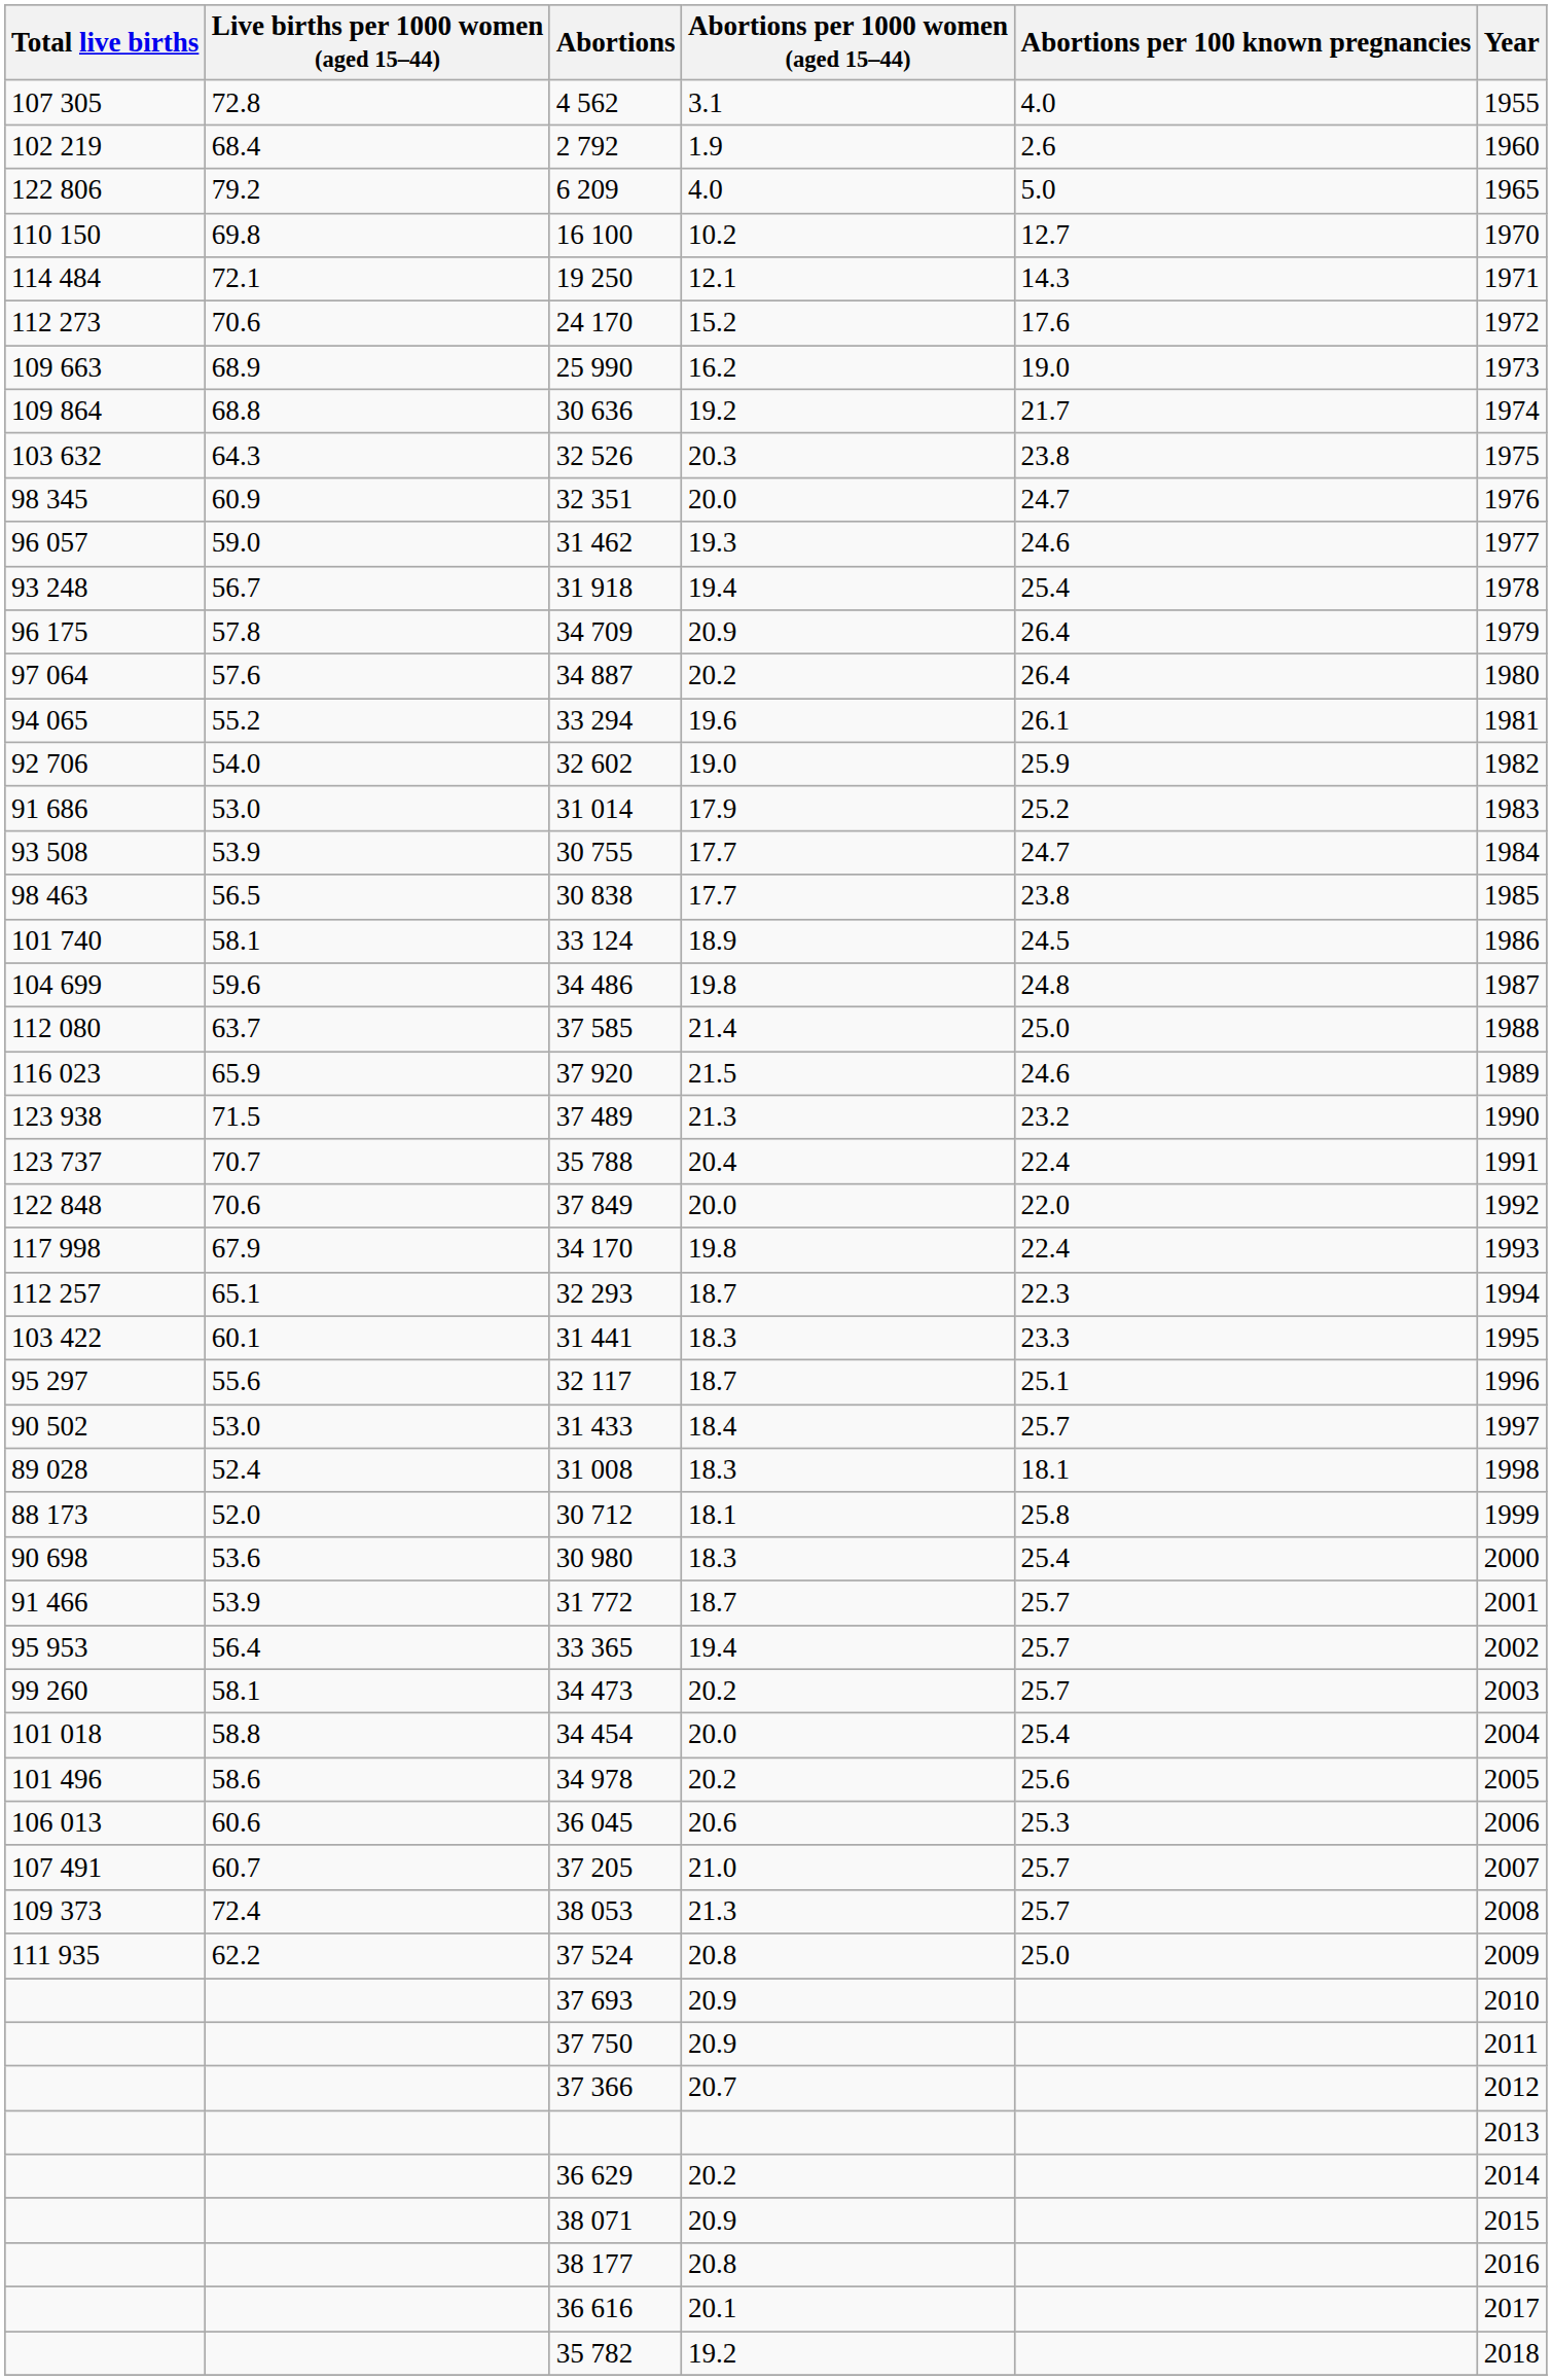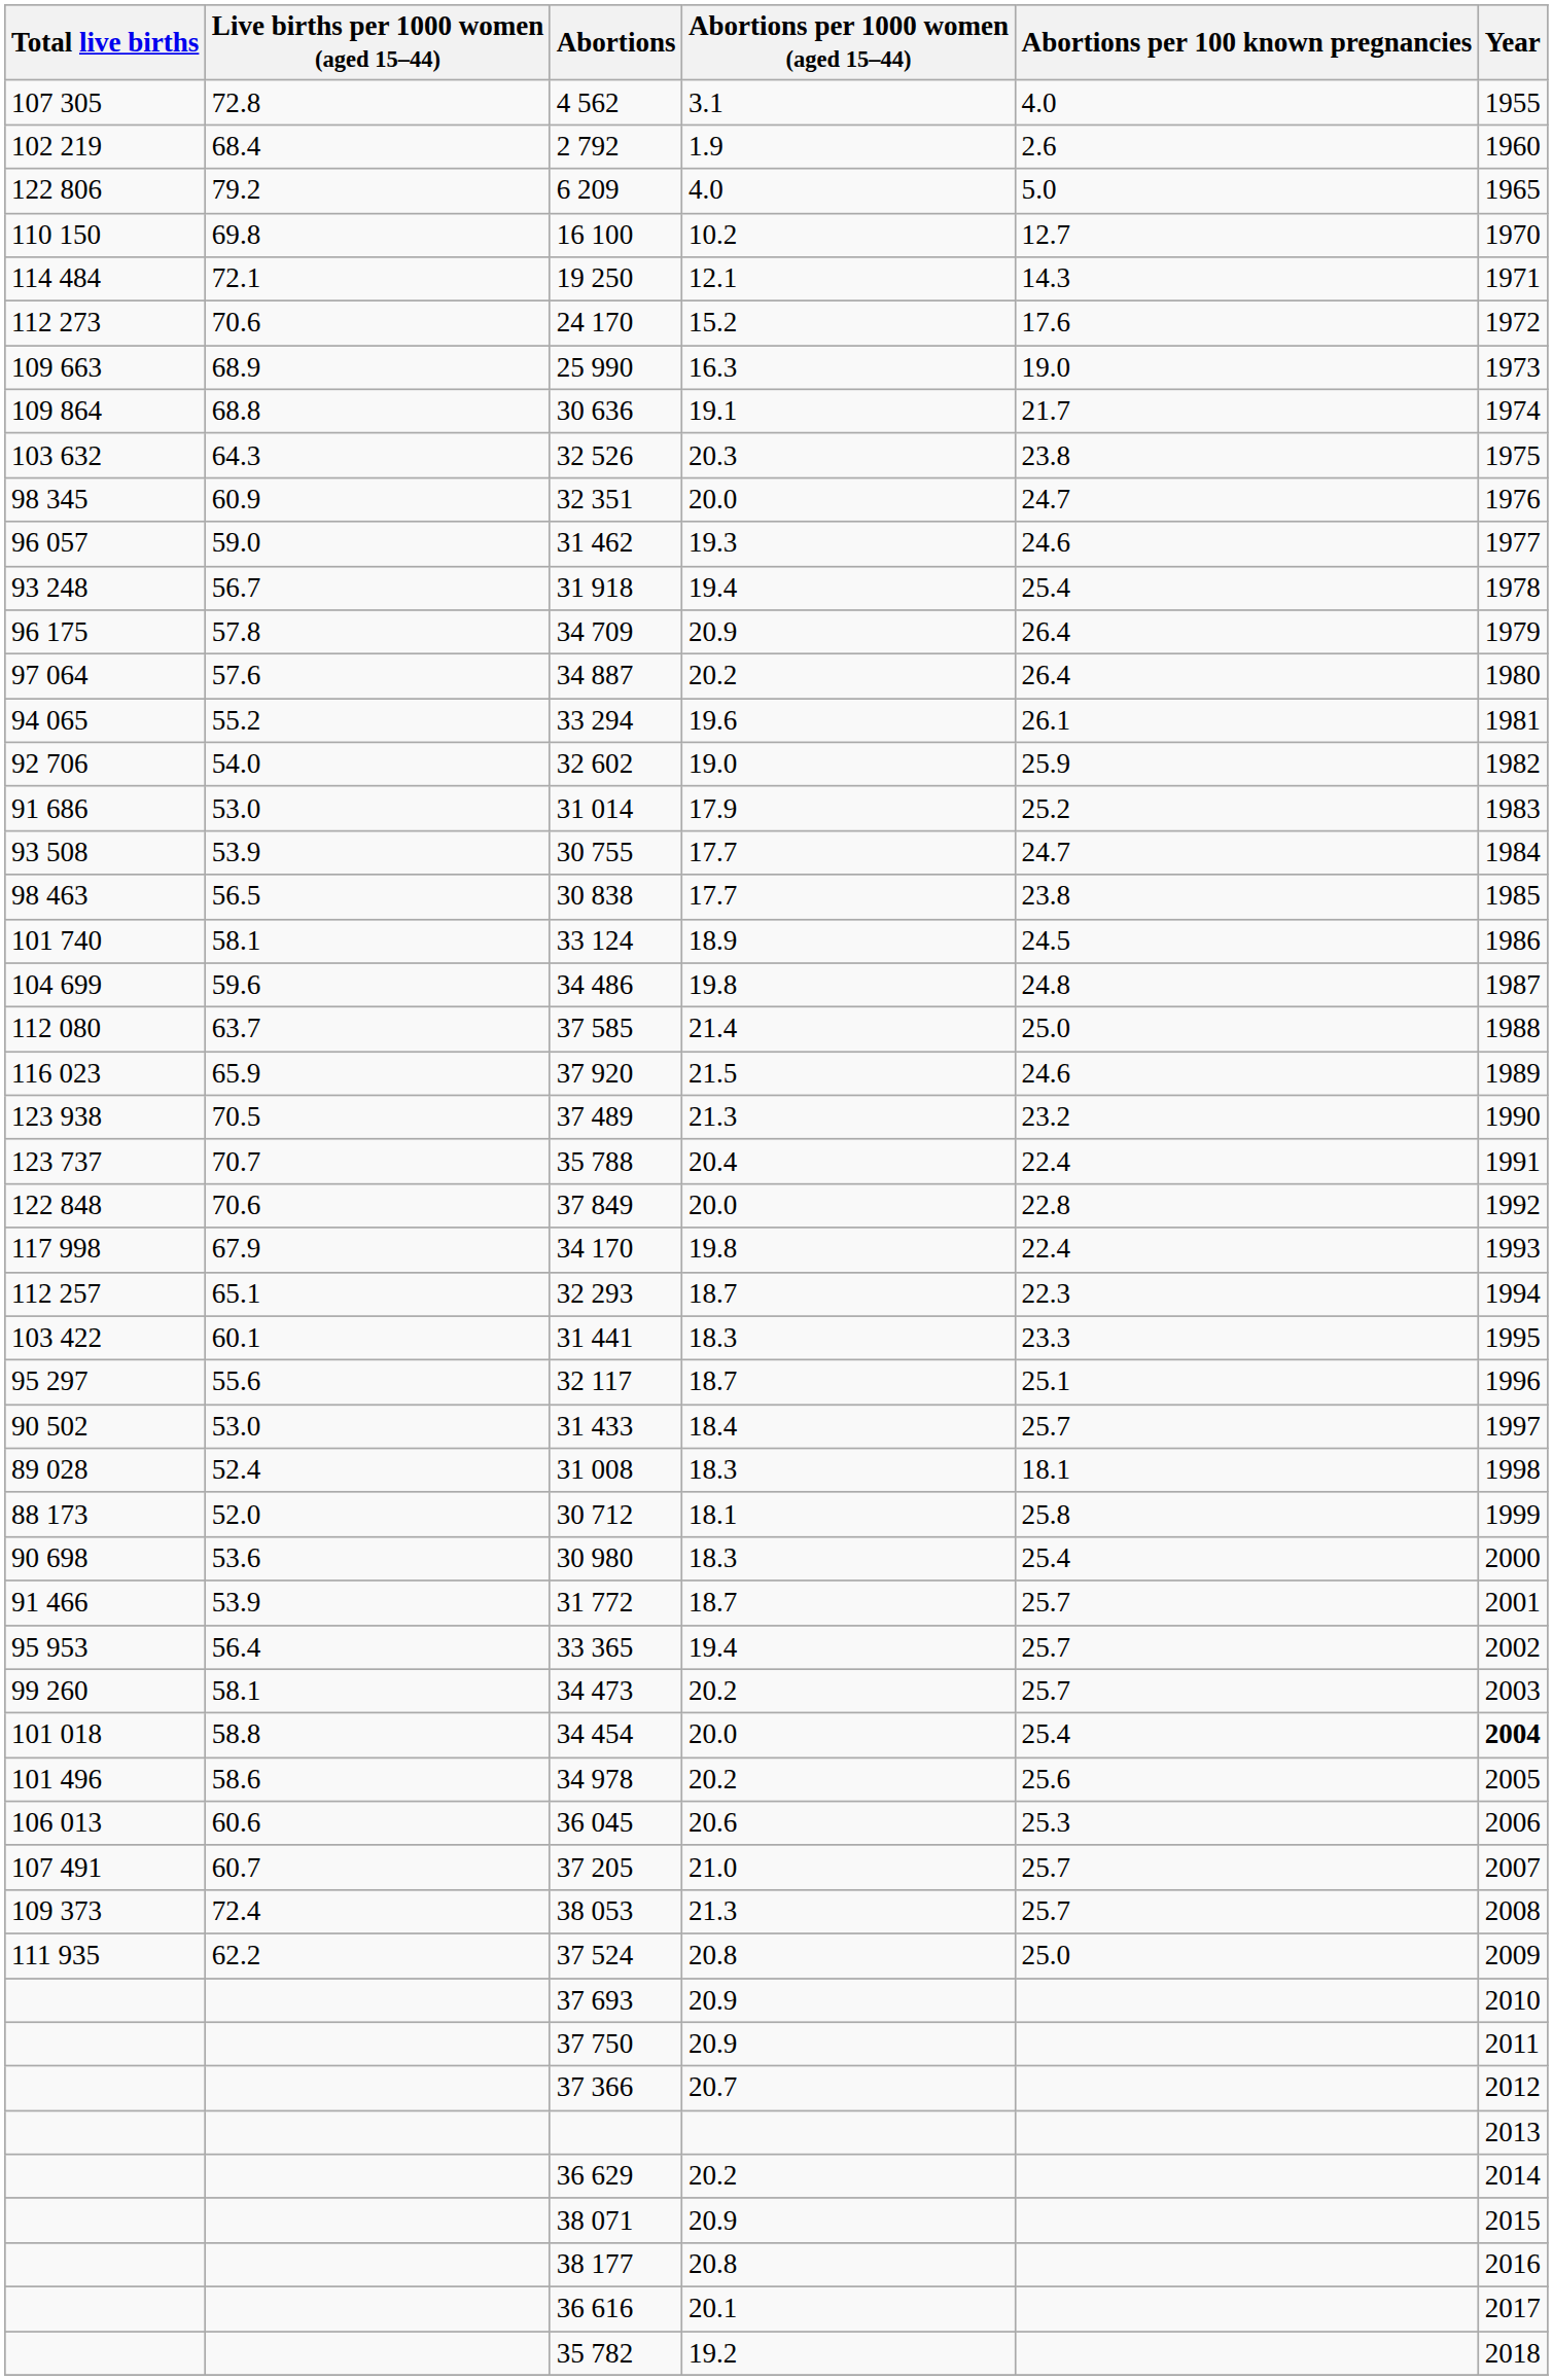25 990 | Abortions per 1000 women (aged 15–44): 16.2 -> 16.3
30 636 | Abortions per 1000 women (aged 15–44): 19.2 -> 19.1
37 489 | Live births per 1000 women (aged 15–44): 71.5 -> 70.5
37 849 | Abortions per 100 known pregnancies: 22.0 -> 22.8
34 454 | Year: normal -> bold
